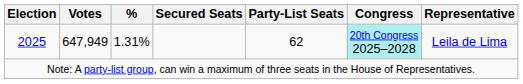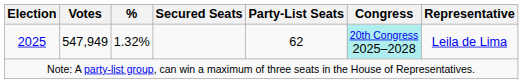2025 | Votes: 647,949 -> 547,949
2025 | %: 1.31% -> 1.32%
